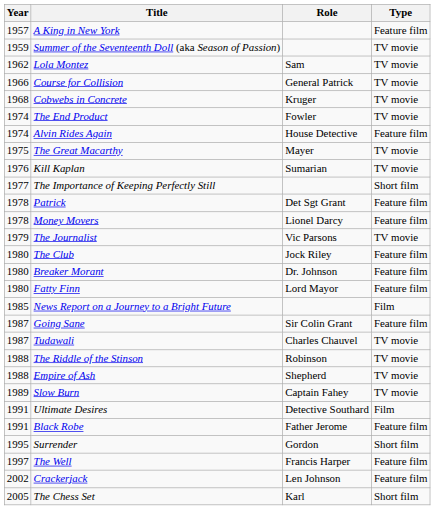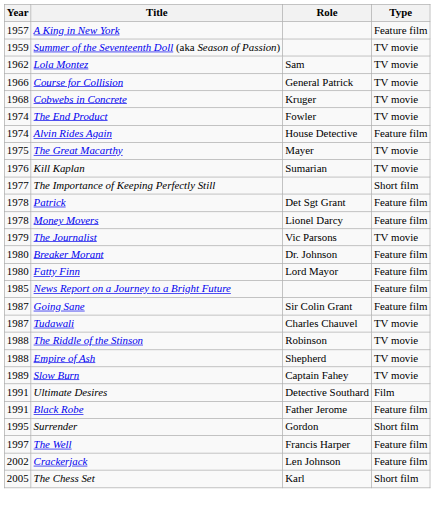- row: 1980 | The Club | Jock Riley | Feature film
News Report on a Journey to a Bright Future | Type: Film -> Feature film
